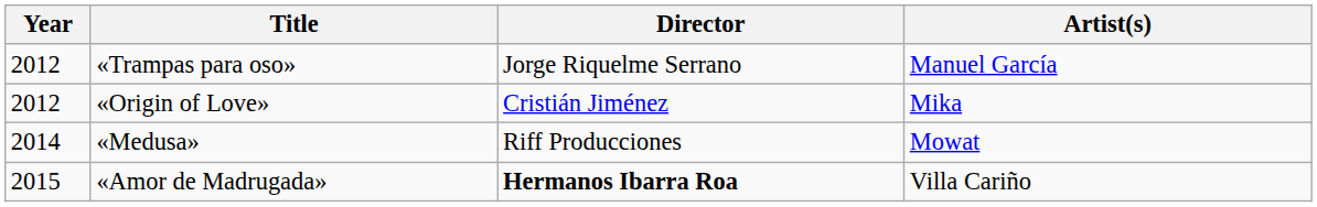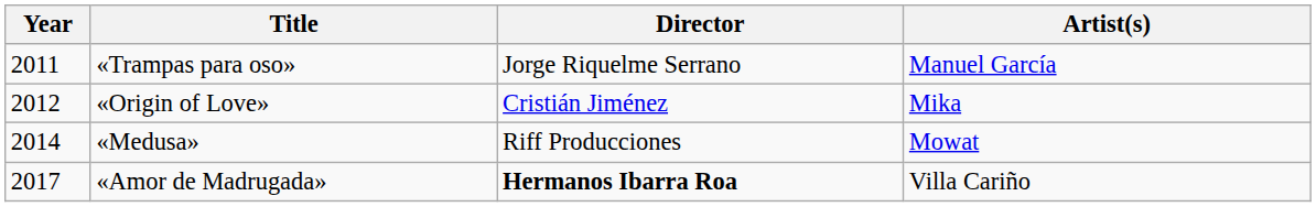«Trampas para oso» | Year: 2012 -> 2011
«Amor de Madrugada» | Year: 2015 -> 2017
